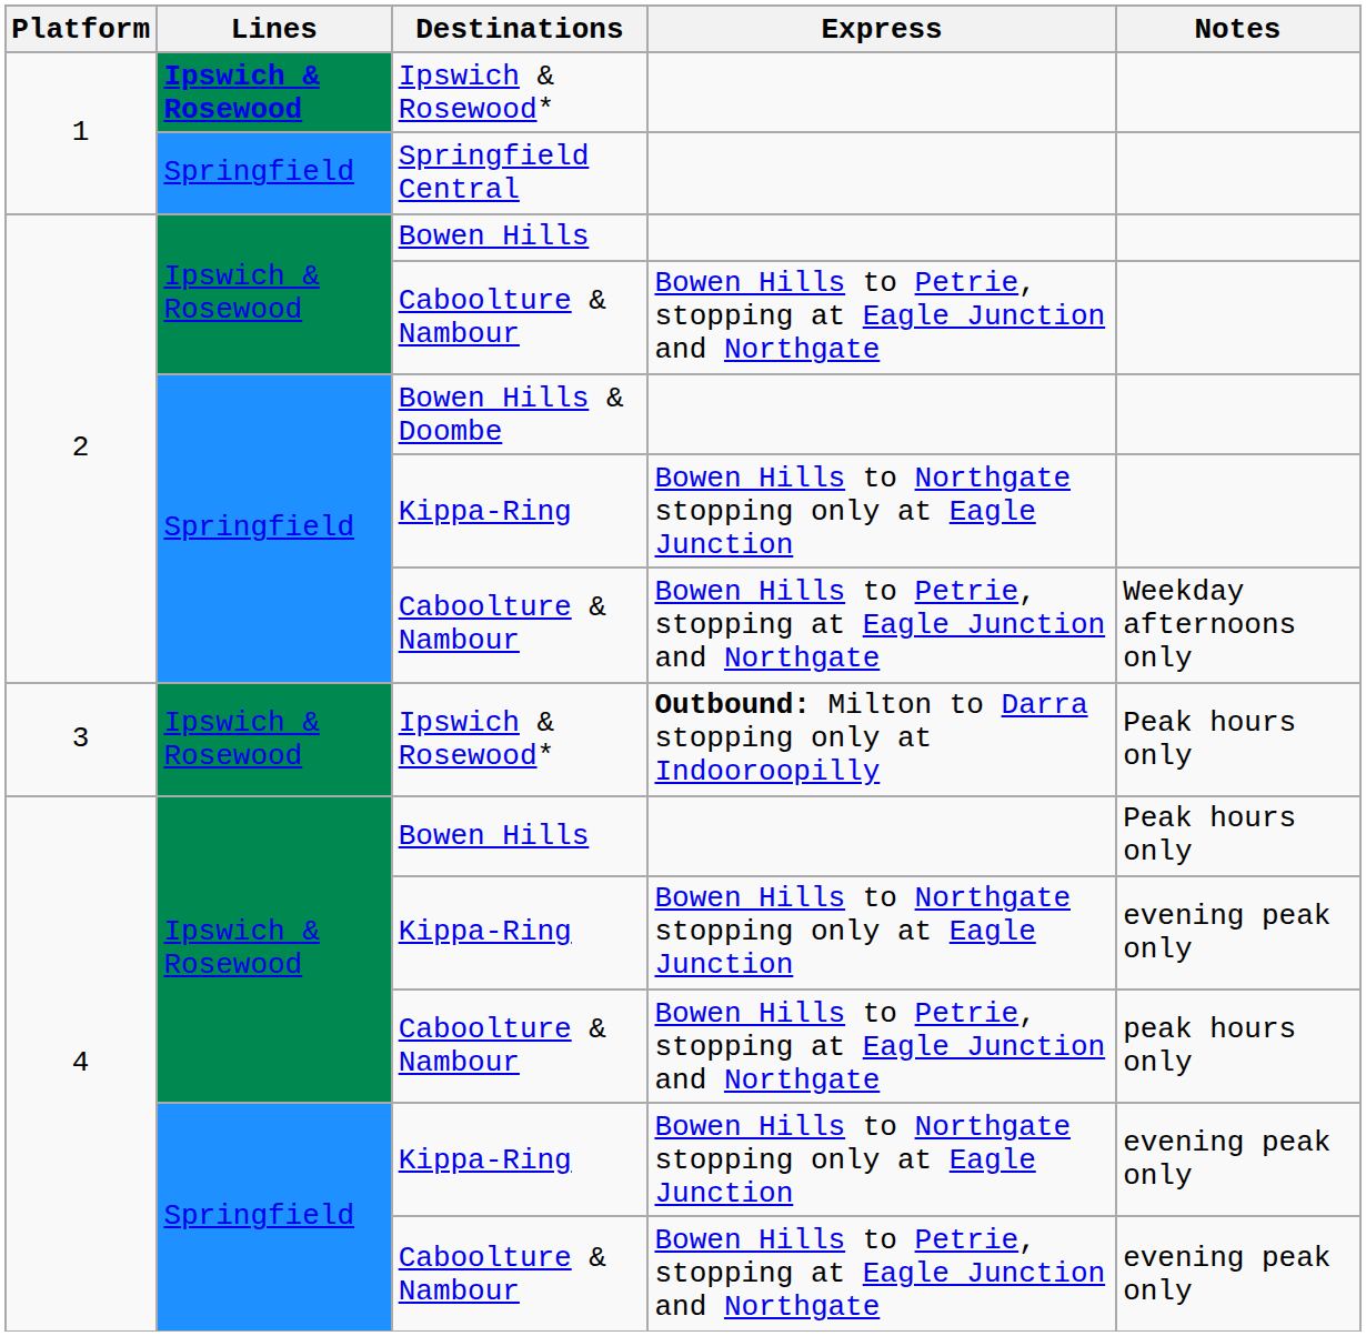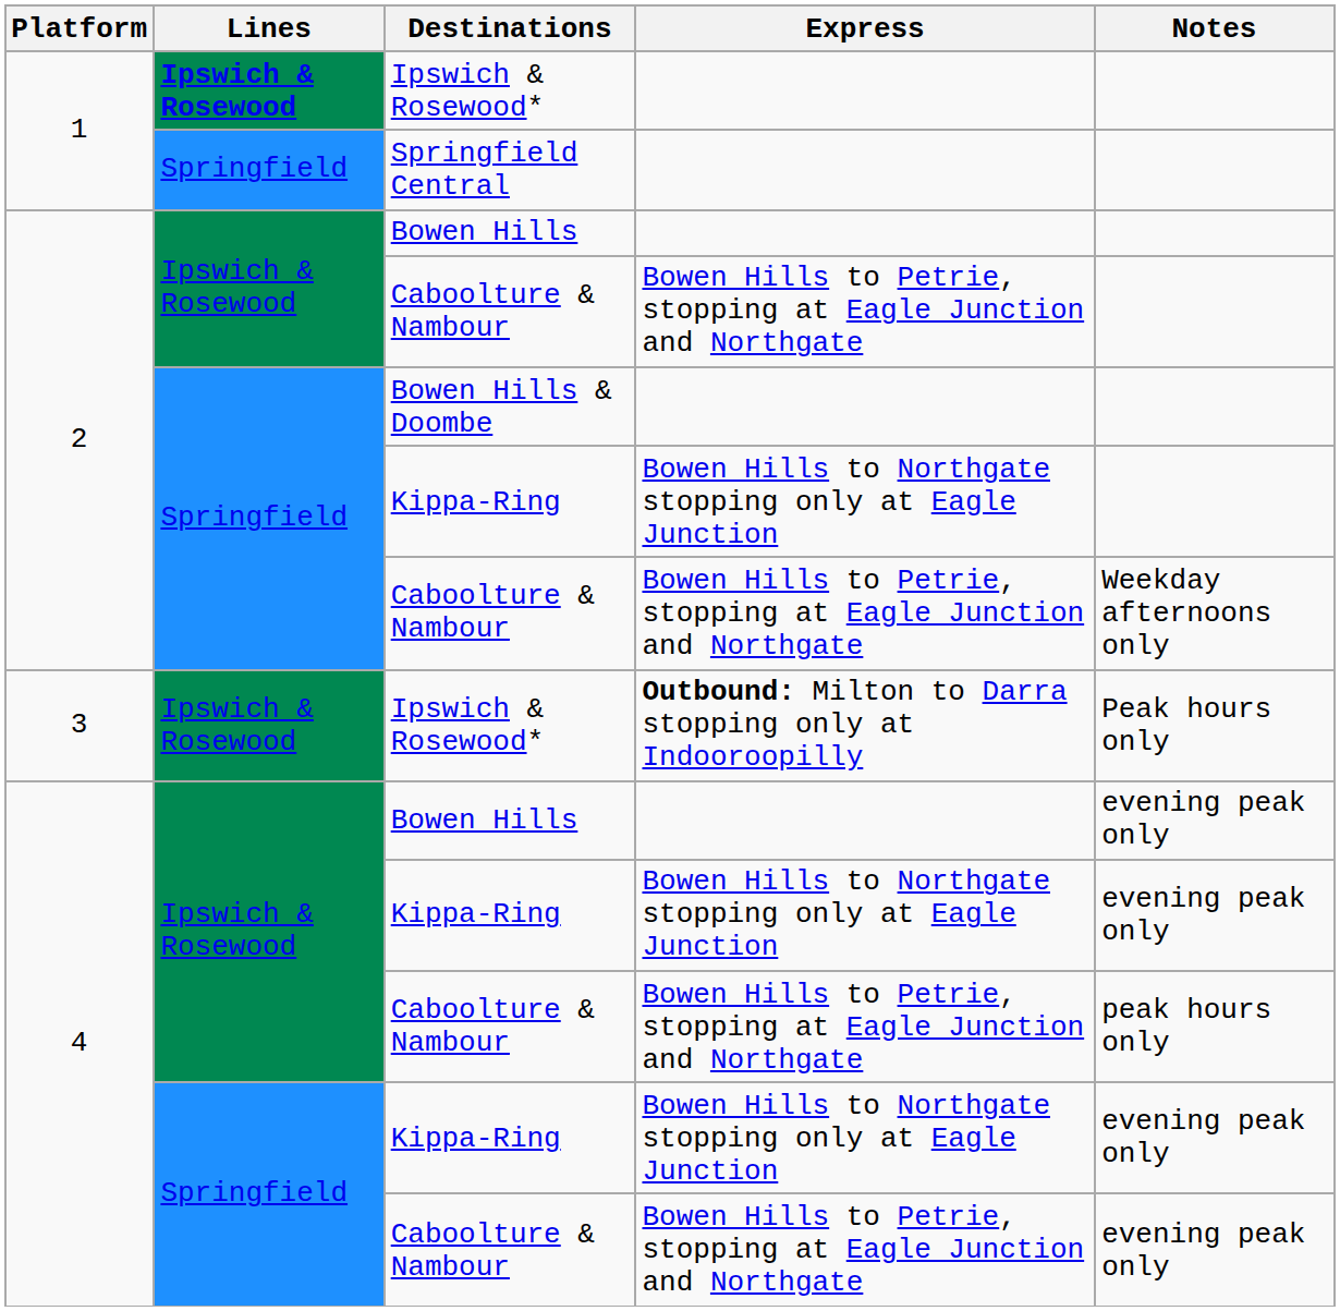4 / Bowen Hills | Notes: Peak hours only -> evening peak only
